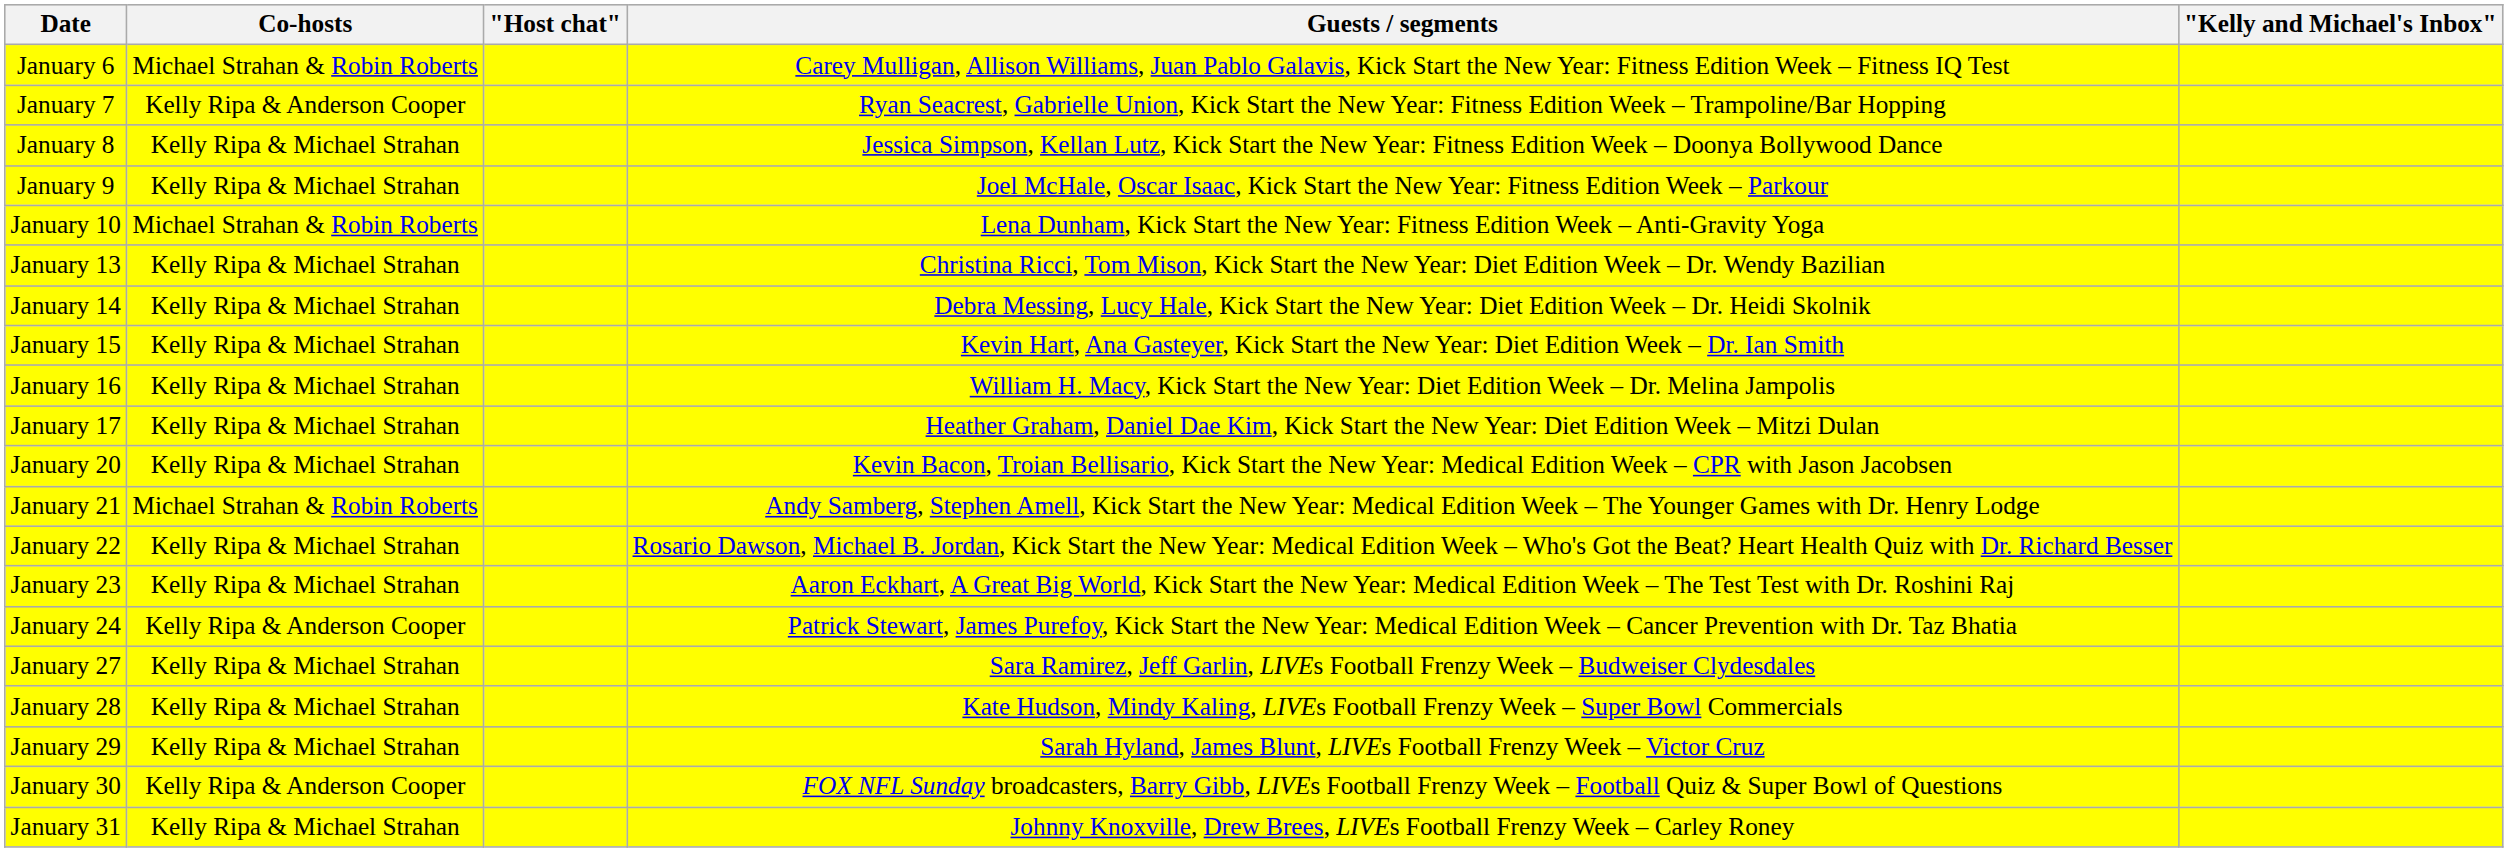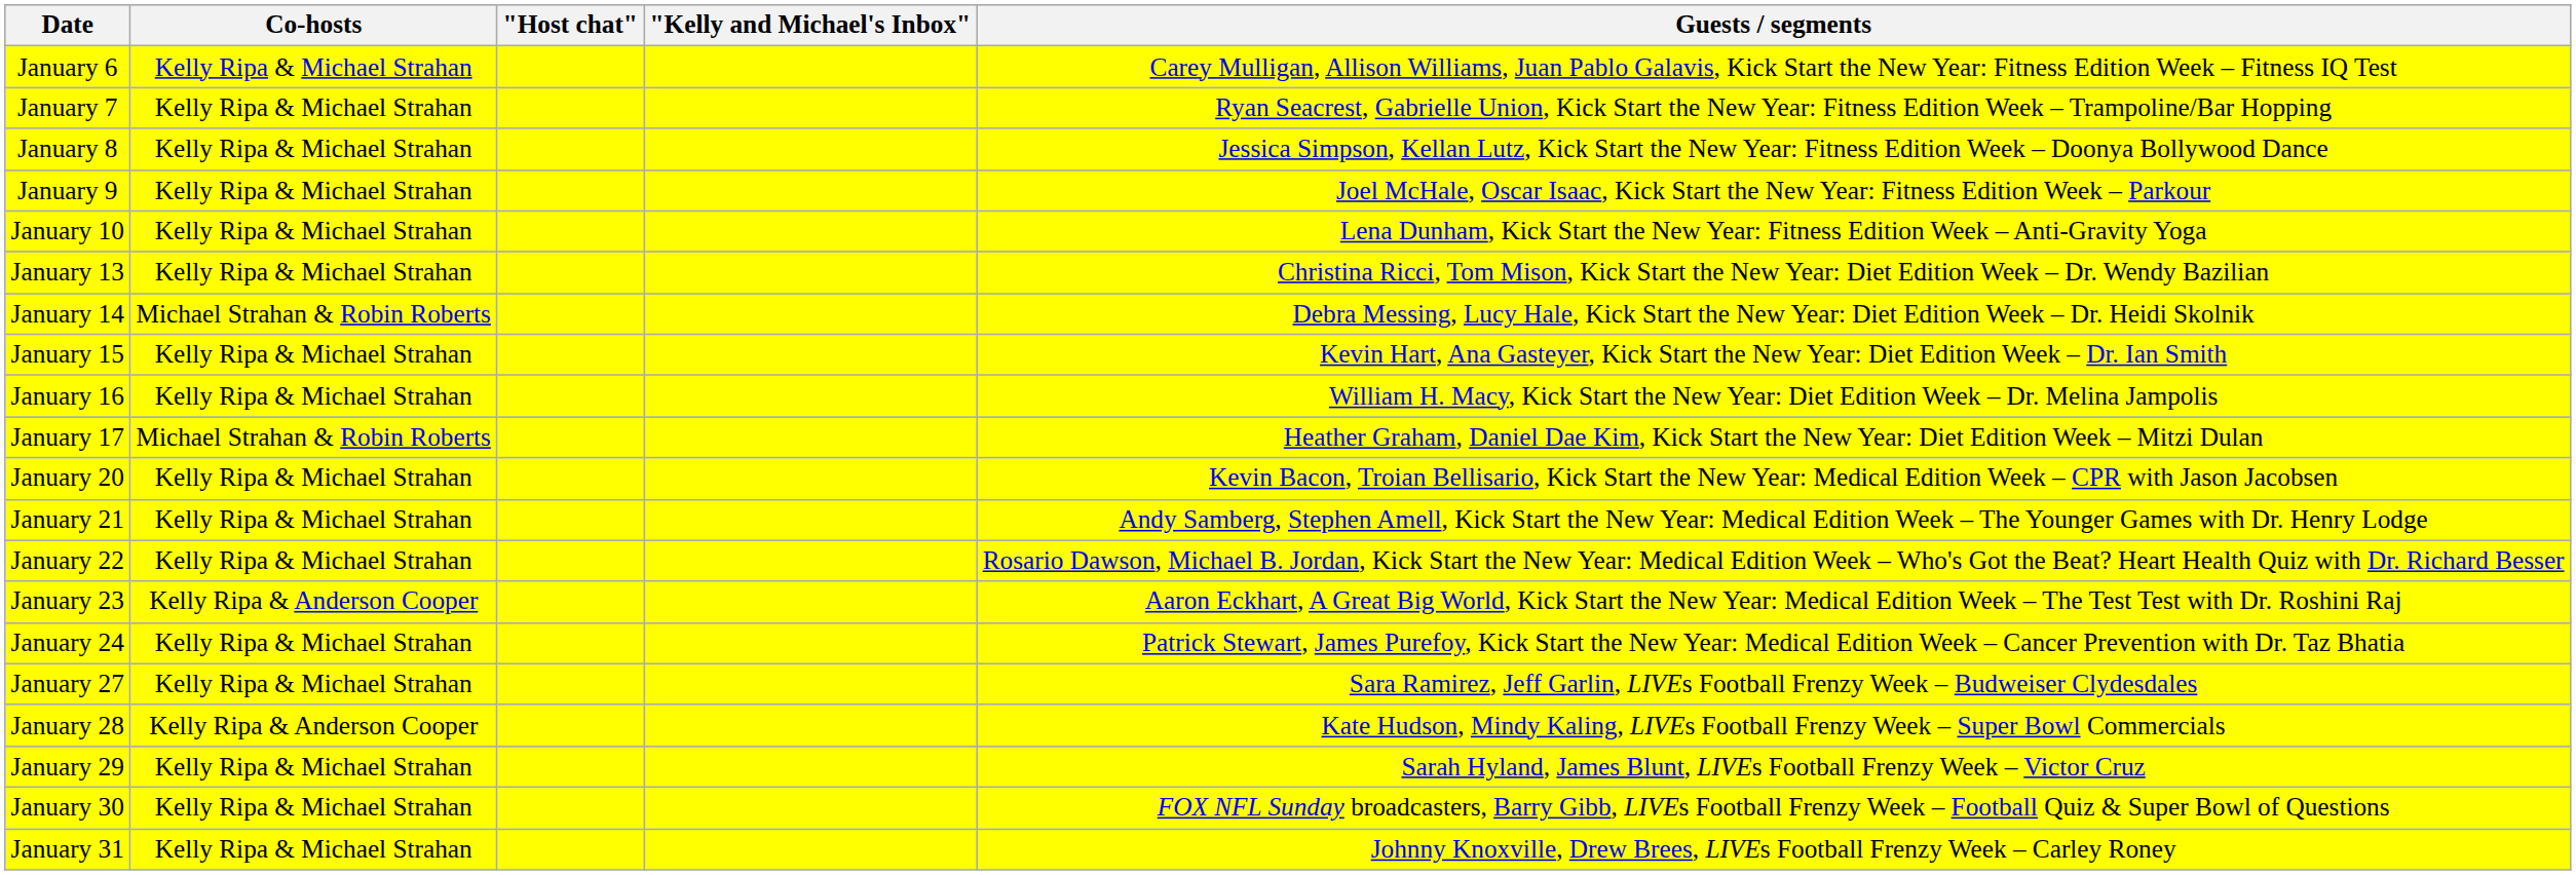columns swapped: Guests / segments <-> "Kelly and Michael's Inbox"
January 6 | Co-hosts: Michael Strahan & Robin Roberts -> Kelly Ripa & Michael Strahan
January 7 | Co-hosts: Kelly Ripa & Anderson Cooper -> Kelly Ripa & Michael Strahan
January 10 | Co-hosts: Michael Strahan & Robin Roberts -> Kelly Ripa & Michael Strahan
January 14 | Co-hosts: Kelly Ripa & Michael Strahan -> Michael Strahan & Robin Roberts
January 17 | Co-hosts: Kelly Ripa & Michael Strahan -> Michael Strahan & Robin Roberts
January 21 | Co-hosts: Michael Strahan & Robin Roberts -> Kelly Ripa & Michael Strahan
January 23 | Co-hosts: Kelly Ripa & Michael Strahan -> Kelly Ripa & Anderson Cooper
January 24 | Co-hosts: Kelly Ripa & Anderson Cooper -> Kelly Ripa & Michael Strahan
January 28 | Co-hosts: Kelly Ripa & Michael Strahan -> Kelly Ripa & Anderson Cooper
January 30 | Co-hosts: Kelly Ripa & Anderson Cooper -> Kelly Ripa & Michael Strahan
